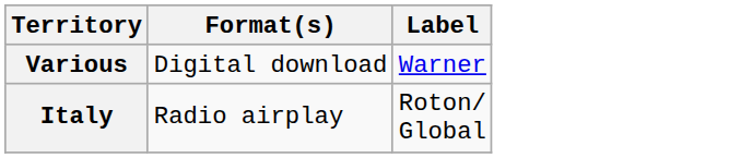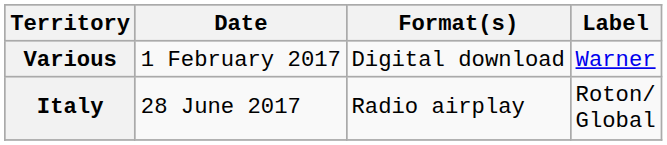+ column: Date | 1 February 2017 | 28 June 2017
